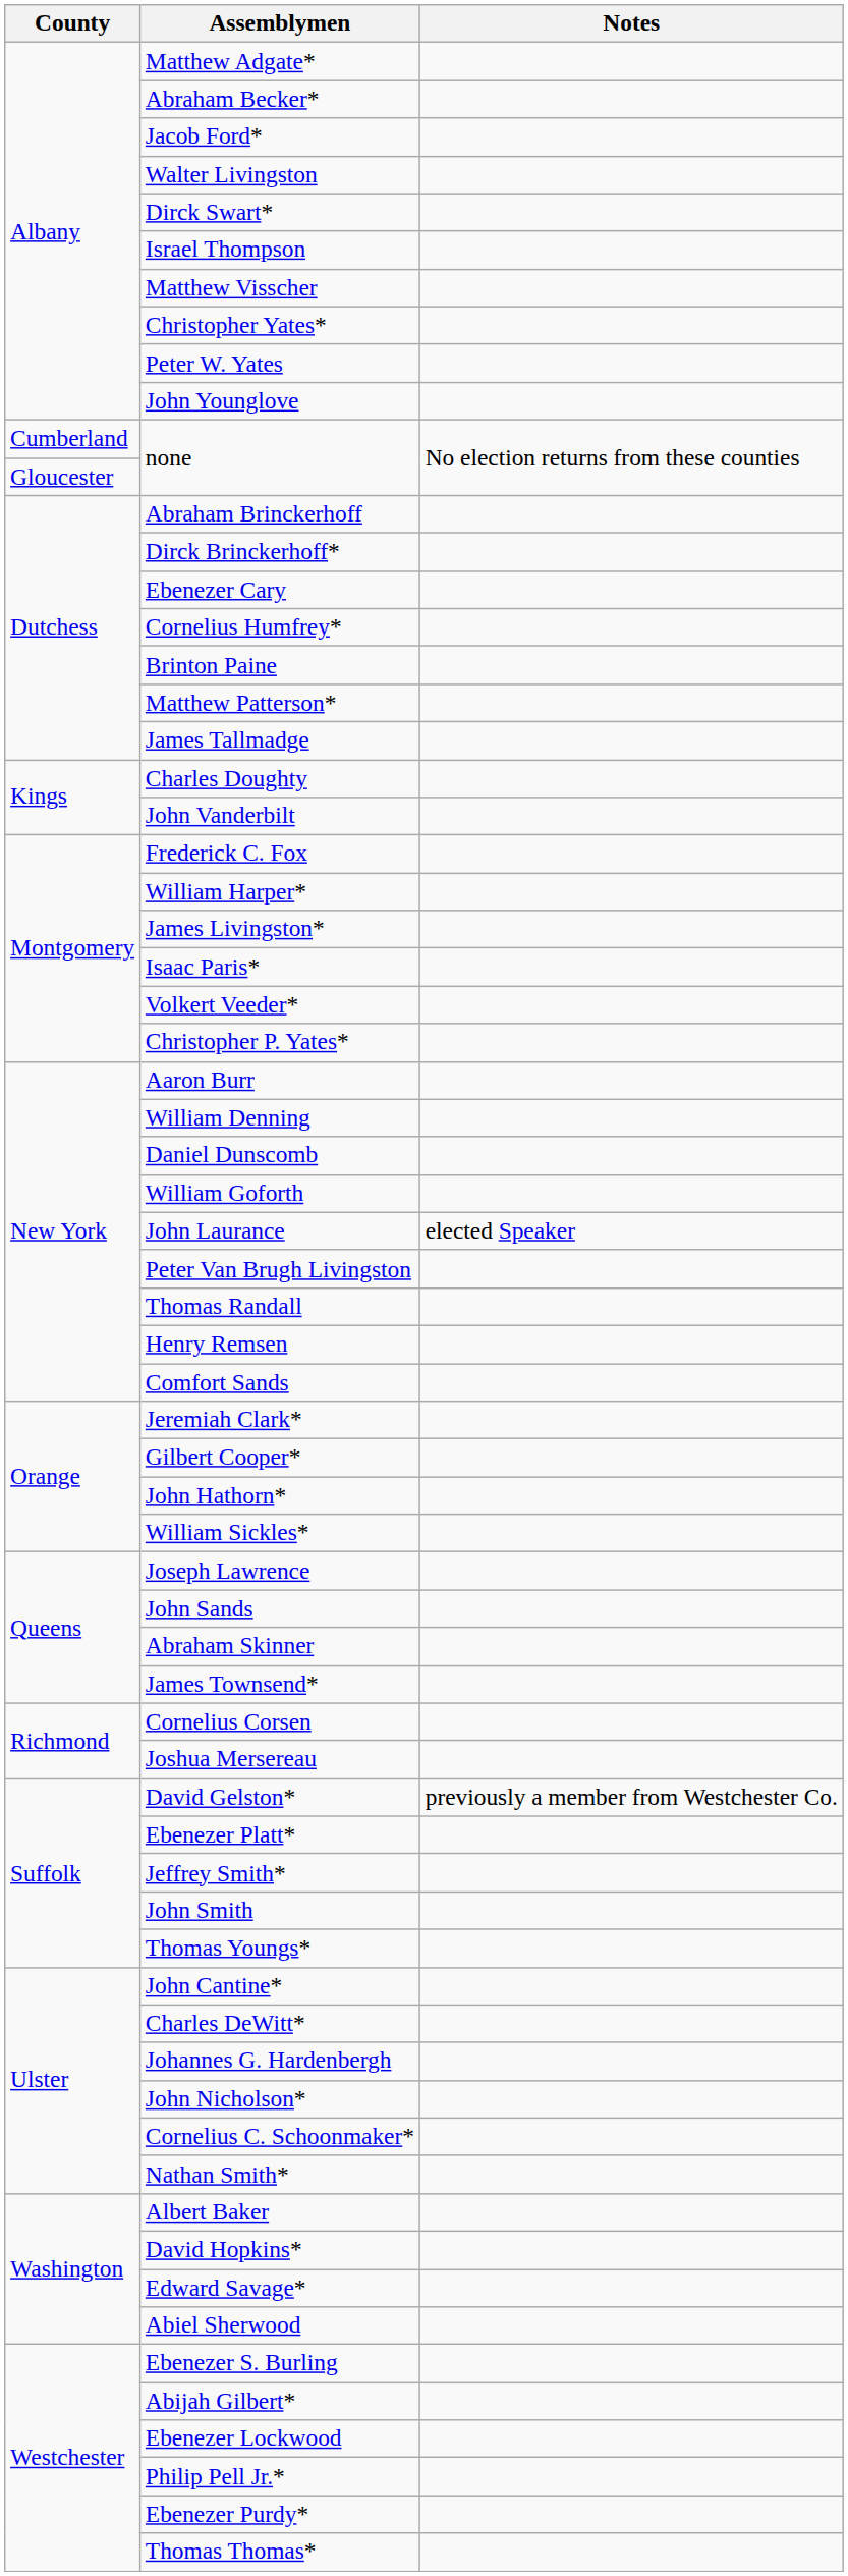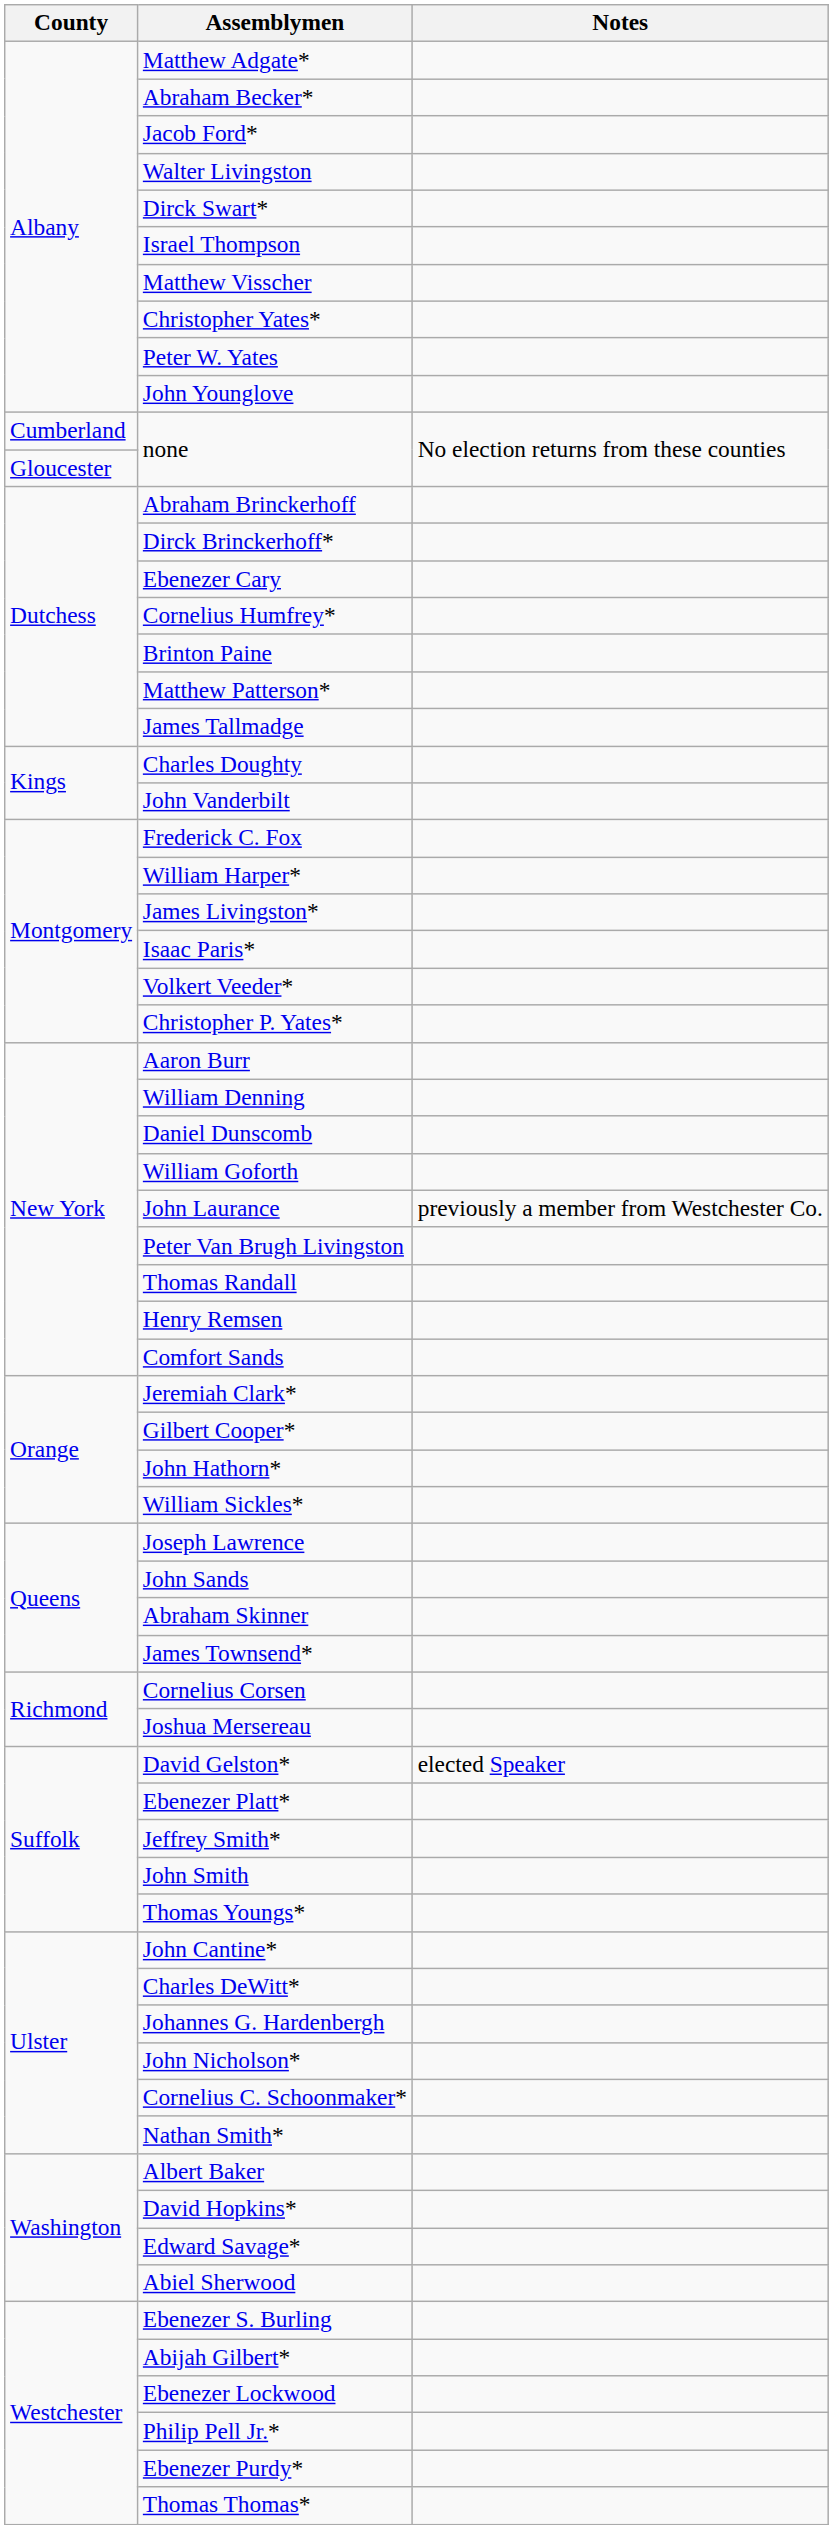John Laurance | Notes: elected Speaker -> previously a member from Westchester Co.
David Gelston* | Notes: previously a member from Westchester Co. -> elected Speaker
